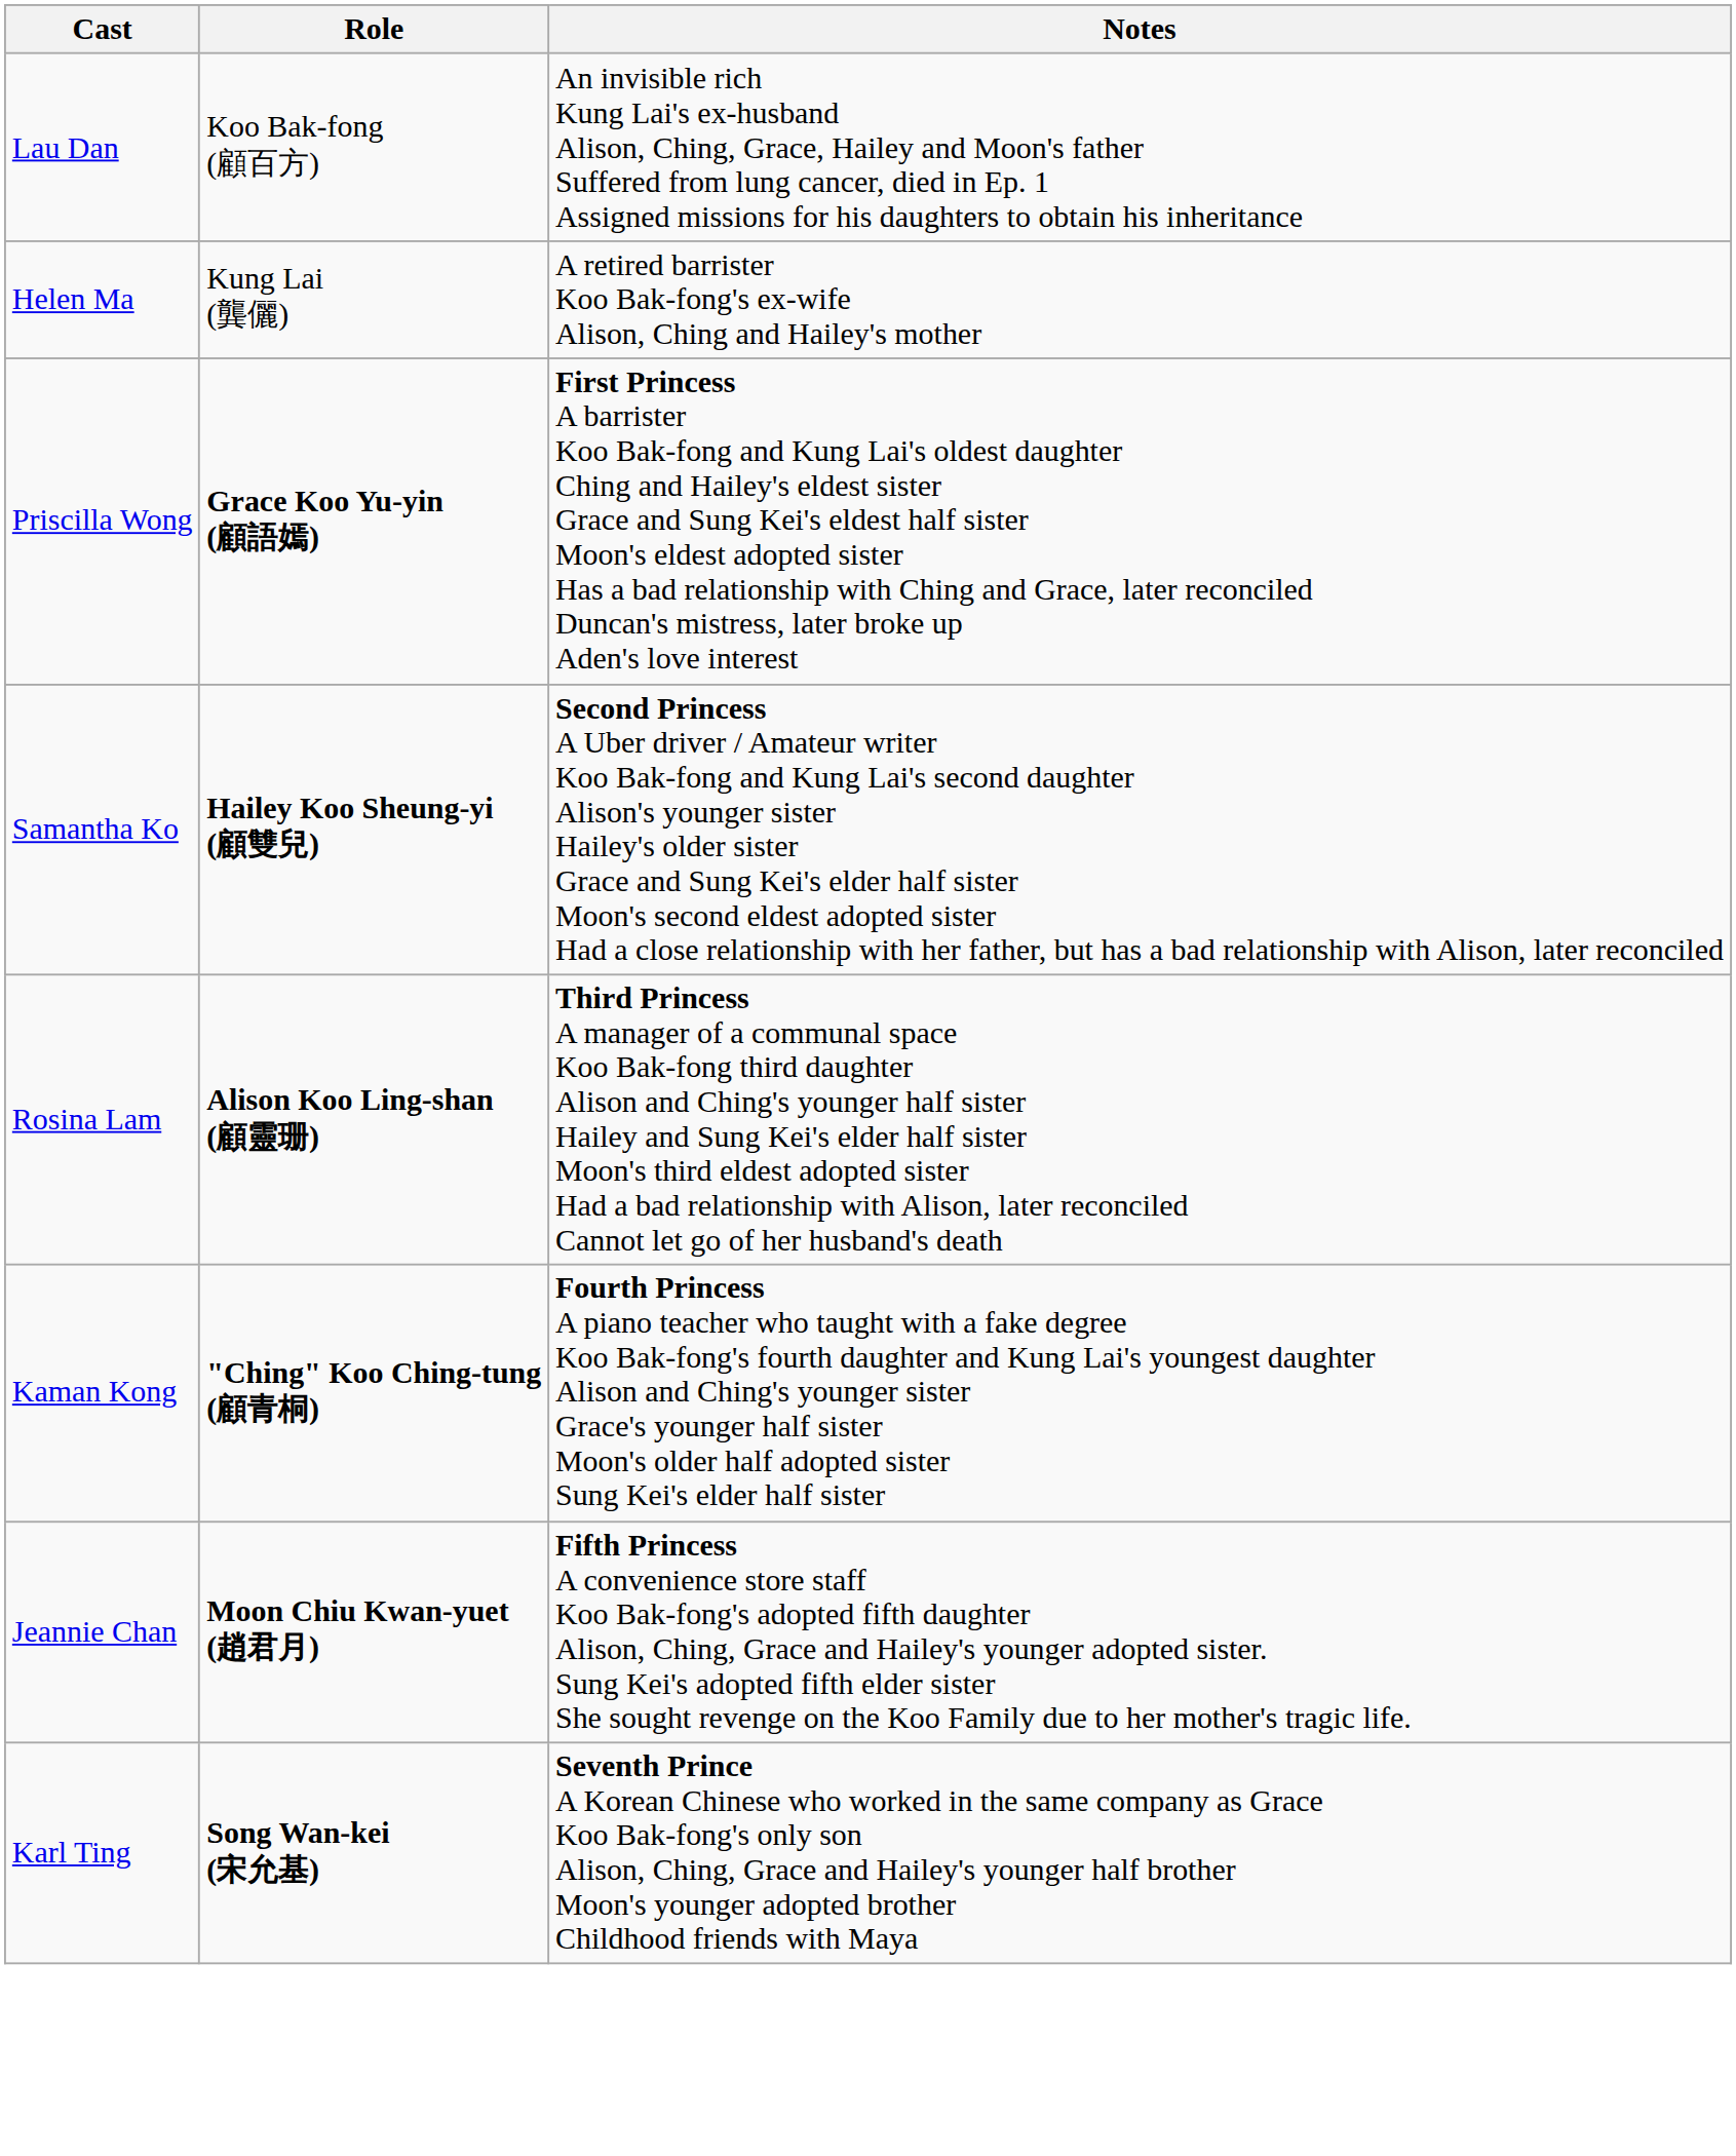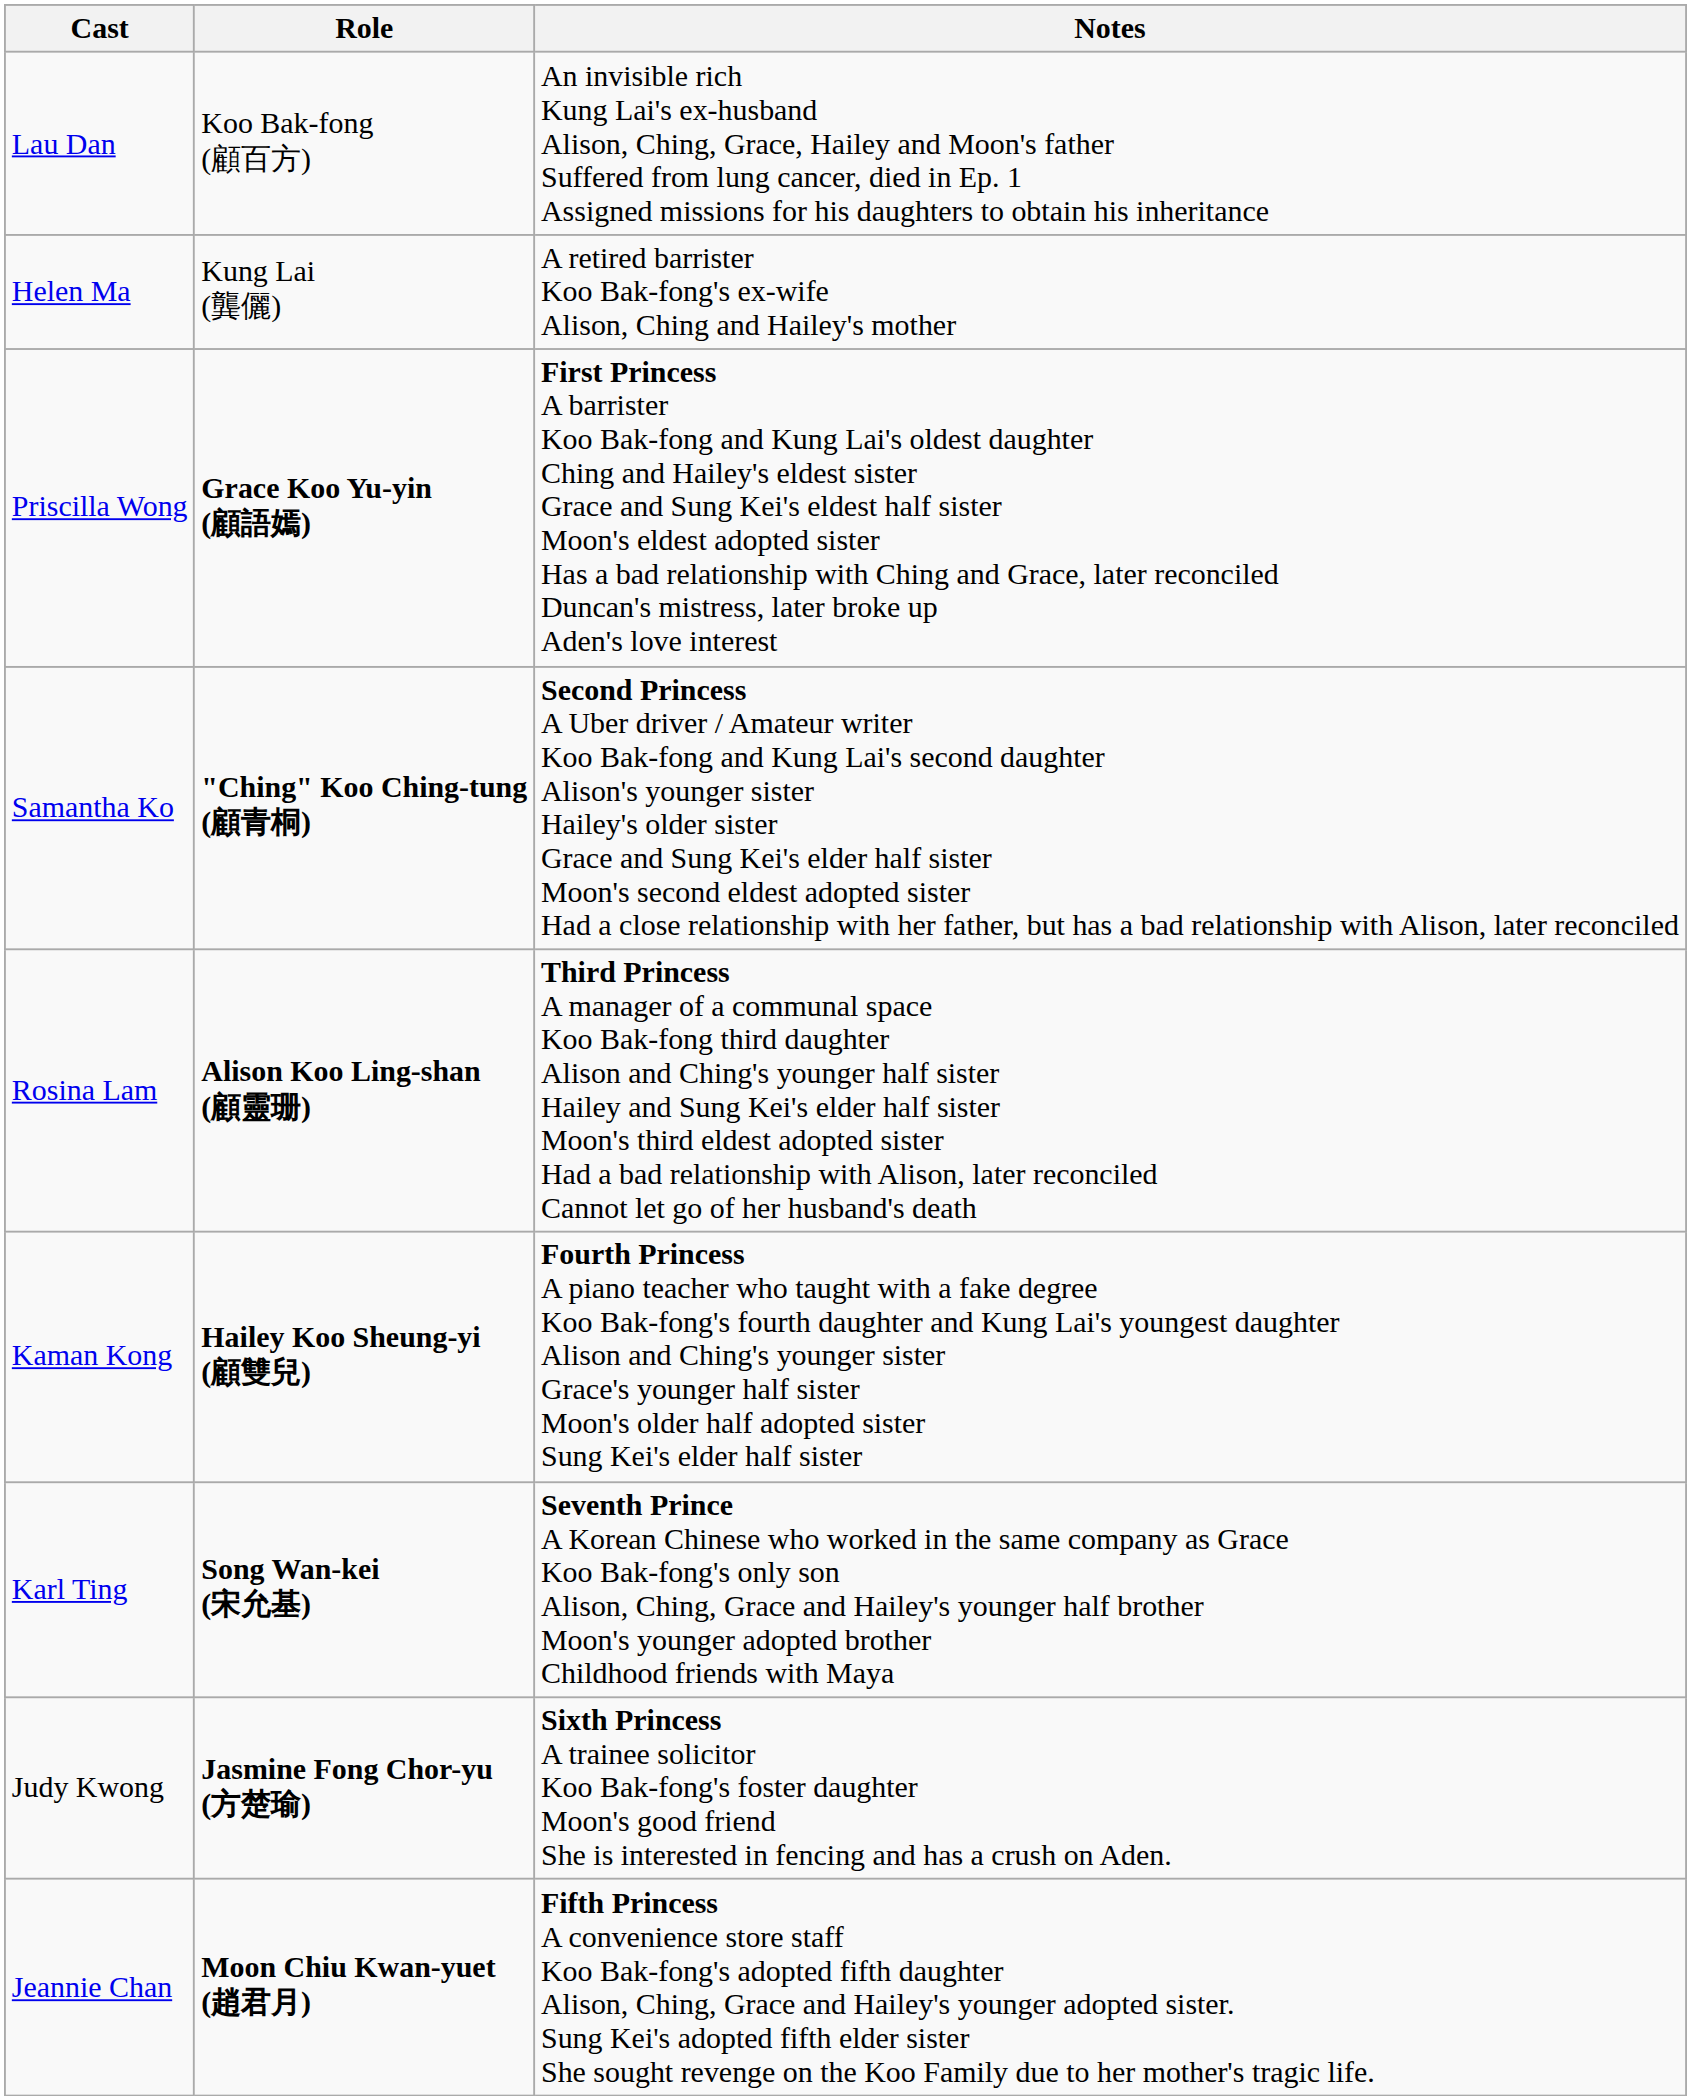Samantha Ko | Role: Hailey Koo Sheung-yi (顧雙兒) -> "Ching" Koo Ching-tung (顧青桐)
Kaman Kong | Role: "Ching" Koo Ching-tung (顧青桐) -> Hailey Koo Sheung-yi (顧雙兒)
rows swapped: Jeannie Chan <-> Karl Ting
+ row: Judy Kwong | Jasmine Fong Chor-yu (方楚瑜) | Sixth Princess A trainee solicitor Koo Bak-fong's foster daughter Moon's good friend She is interested in fencing and has a crush on Aden.
